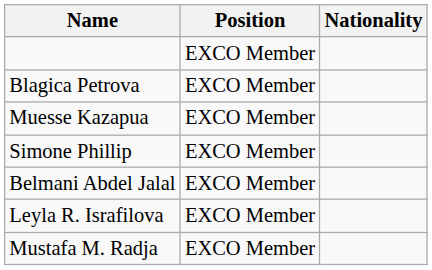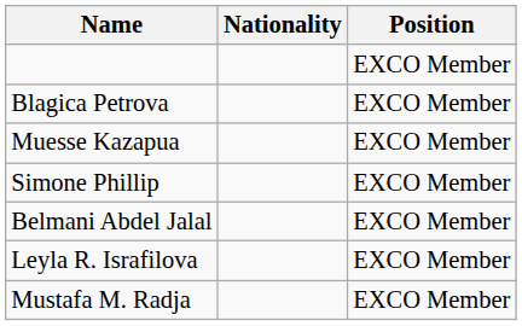columns swapped: Position <-> Nationality
